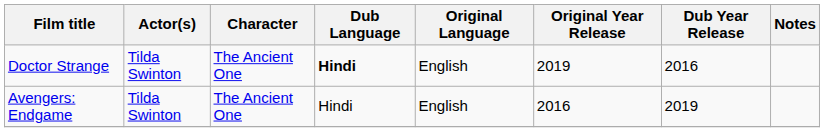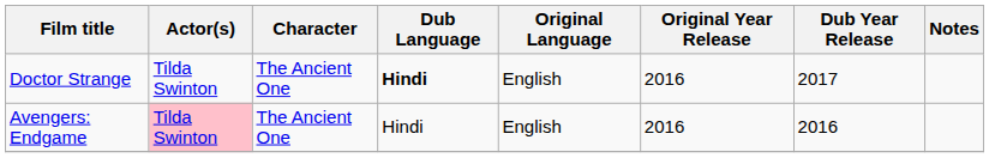Doctor Strange | Original Year Release: 2019 -> 2016
Doctor Strange | Dub Year Release: 2016 -> 2017
Avengers: Endgame | Actor(s): no background -> pink background
Avengers: Endgame | Dub Year Release: 2019 -> 2016
